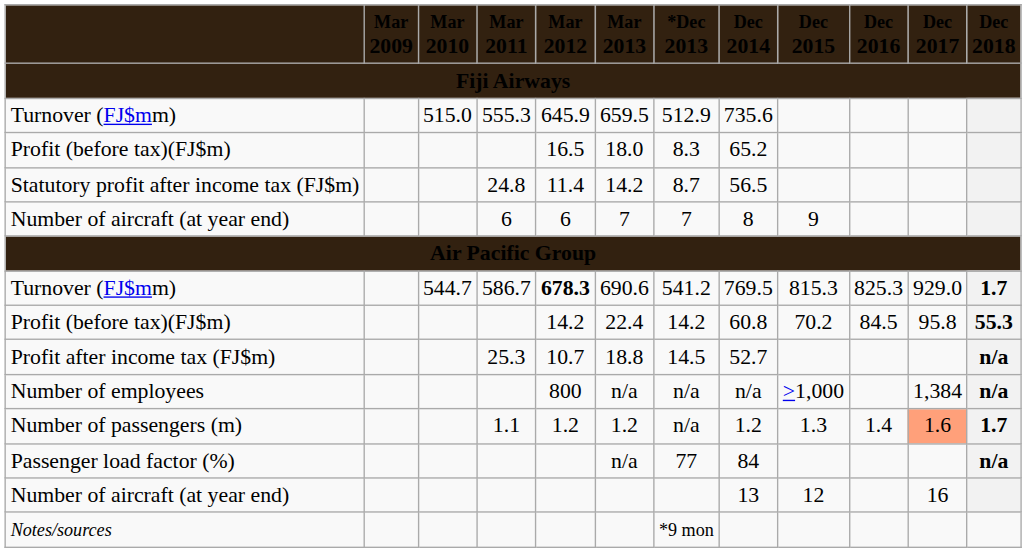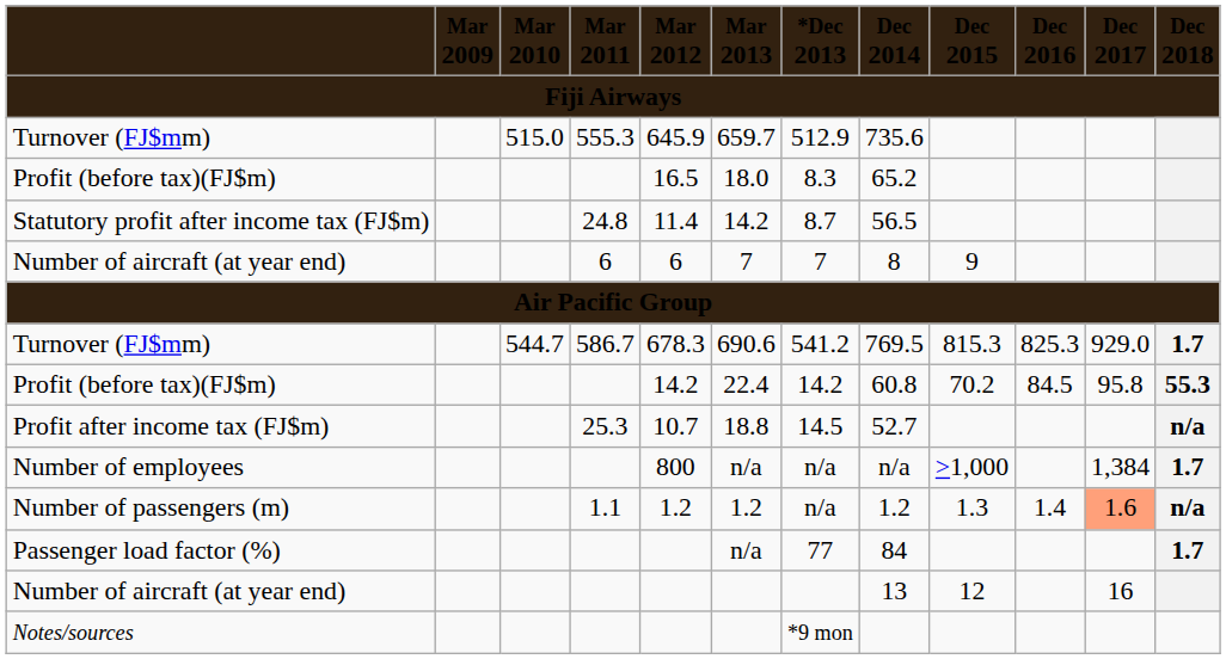Turnover (FJ$mm) / 555.3 | Mar 2013: 659.5 -> 659.7
Turnover (FJ$mm) / 586.7 | Mar 2012: bold -> normal
Number of employees | Dec 2018: n/a -> 1.7
Number of passengers (m) | Dec 2018: 1.7 -> n/a
Passenger load factor (%) | Dec 2018: n/a -> 1.7
